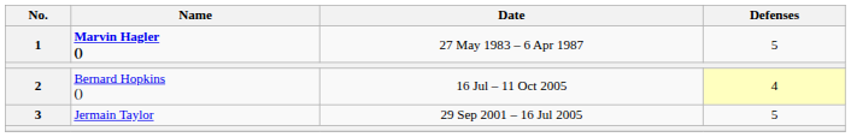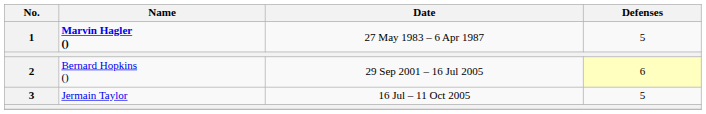2 | Date: 16 Jul – 11 Oct 2005 -> 29 Sep 2001 – 16 Jul 2005
2 | Defenses: 4 -> 6
3 | Date: 29 Sep 2001 – 16 Jul 2005 -> 16 Jul – 11 Oct 2005
